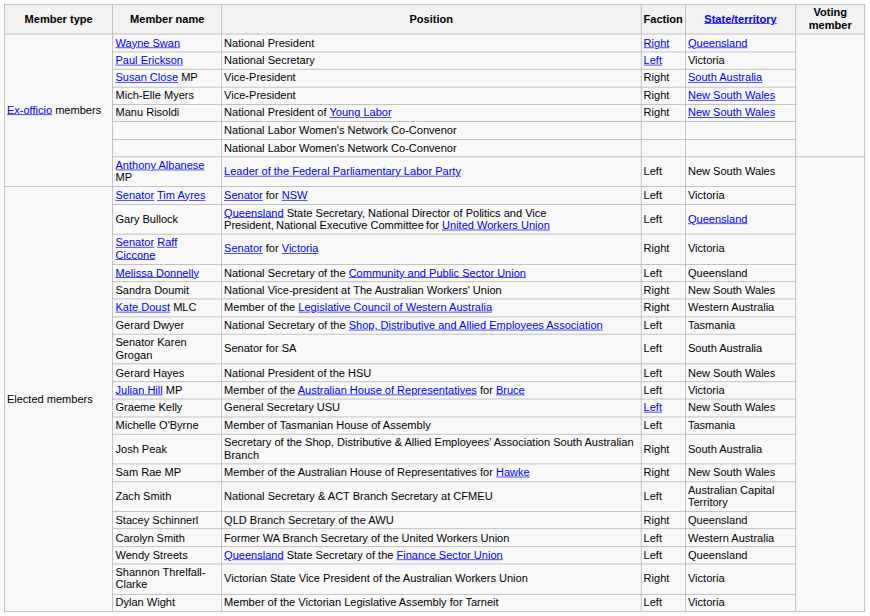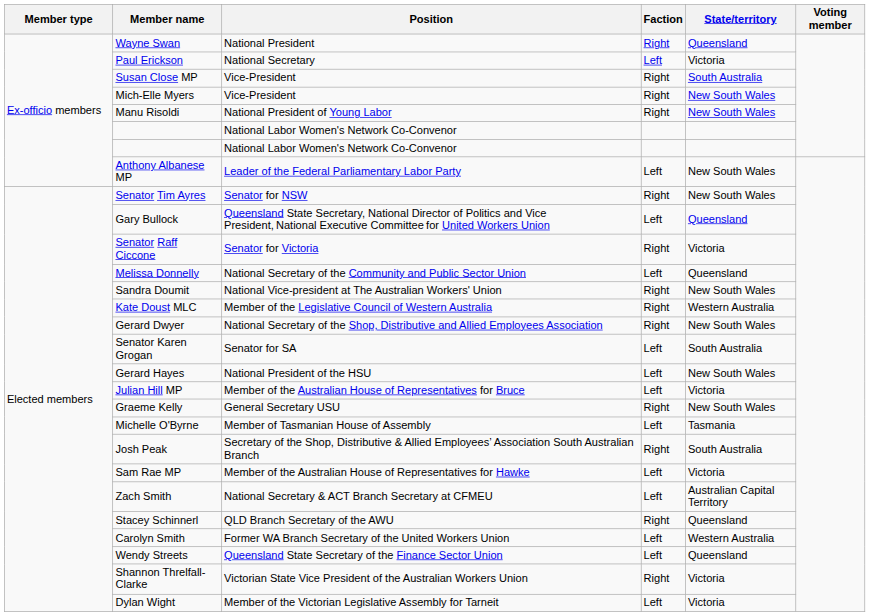Senator Tim Ayres | Faction: Left -> Right
Senator Tim Ayres | State/territory: Victoria -> New South Wales
Gerard Dwyer | Faction: Left -> Right
Gerard Dwyer | State/territory: Tasmania -> New South Wales
Graeme Kelly | Faction: Left -> Right
Sam Rae MP | Faction: Right -> Left
Sam Rae MP | State/territory: New South Wales -> Victoria
